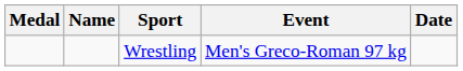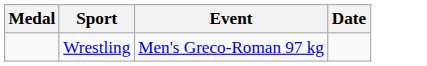- column: Name
